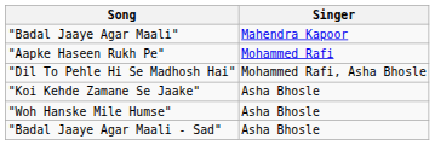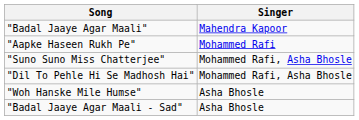+ row: "Suno Suno Miss Chatterjee" | Mohammed Rafi, Asha Bhosle
- row: "Koi Kehde Zamane Se Jaake" | Asha Bhosle
